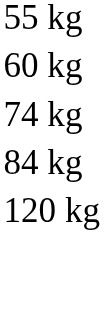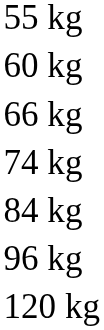+ row: 66 kg
+ row: 96 kg
